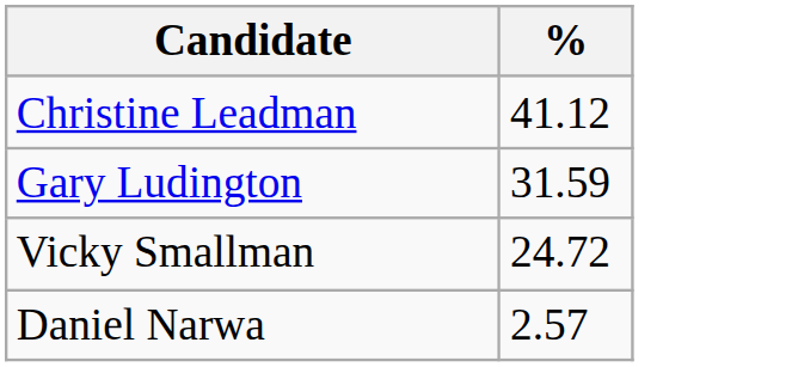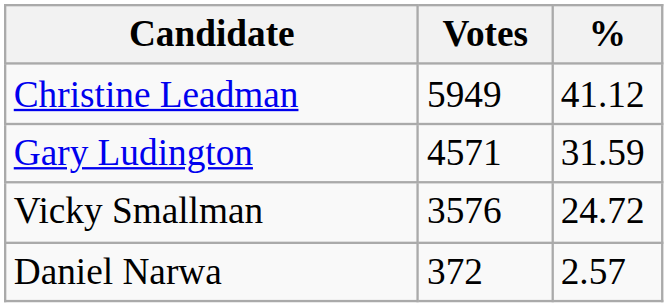+ column: Votes | 5949 | 4571 | 3576 | 372
